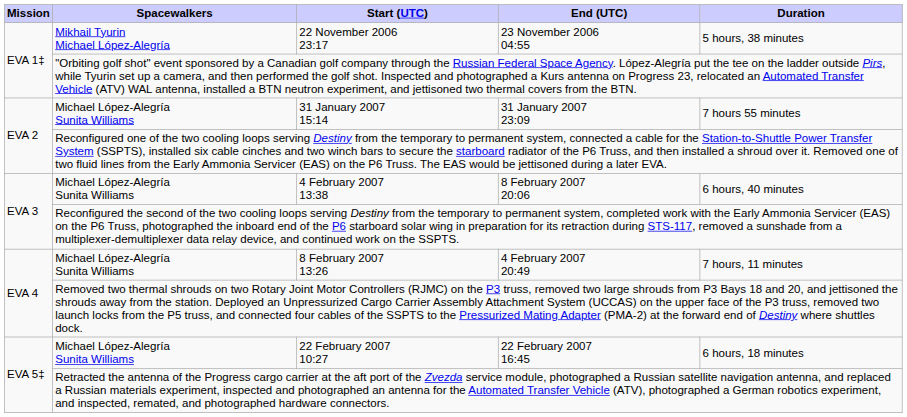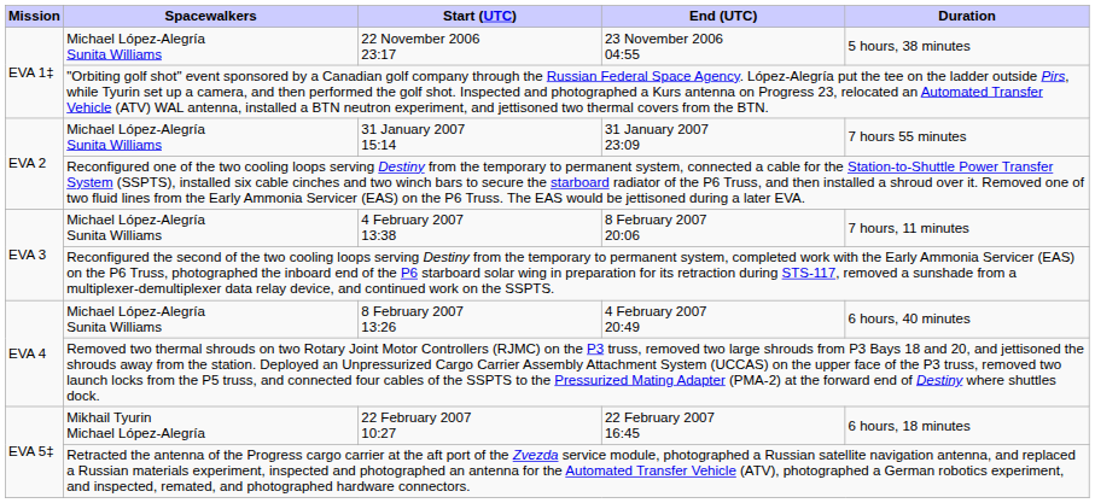22 November 2006 23:17 | Spacewalkers: Mikhail Tyurin Michael López-Alegría -> Michael López-Alegría Sunita Williams
4 February 2007 13:38 | Duration: 6 hours, 40 minutes -> 7 hours, 11 minutes
8 February 2007 13:26 | Duration: 7 hours, 11 minutes -> 6 hours, 40 minutes
22 February 2007 10:27 | Spacewalkers: Michael López-Alegría Sunita Williams -> Mikhail Tyurin Michael López-Alegría
